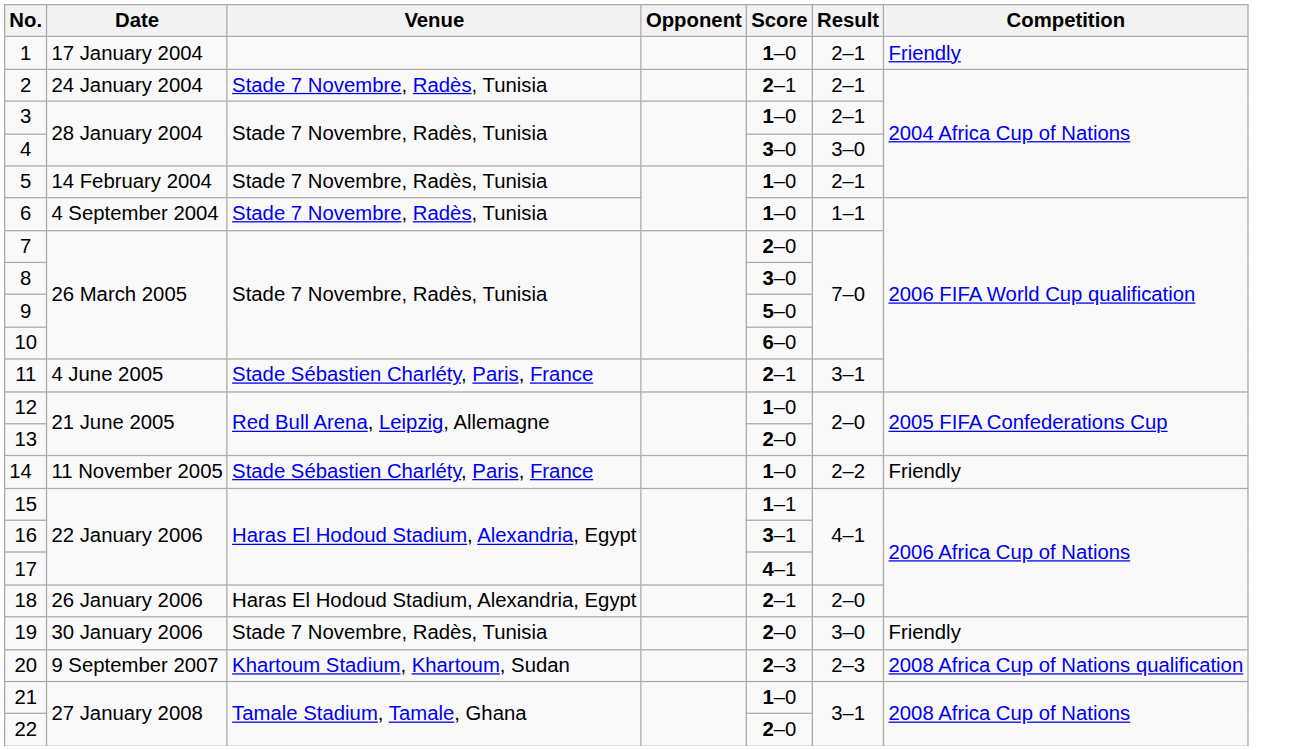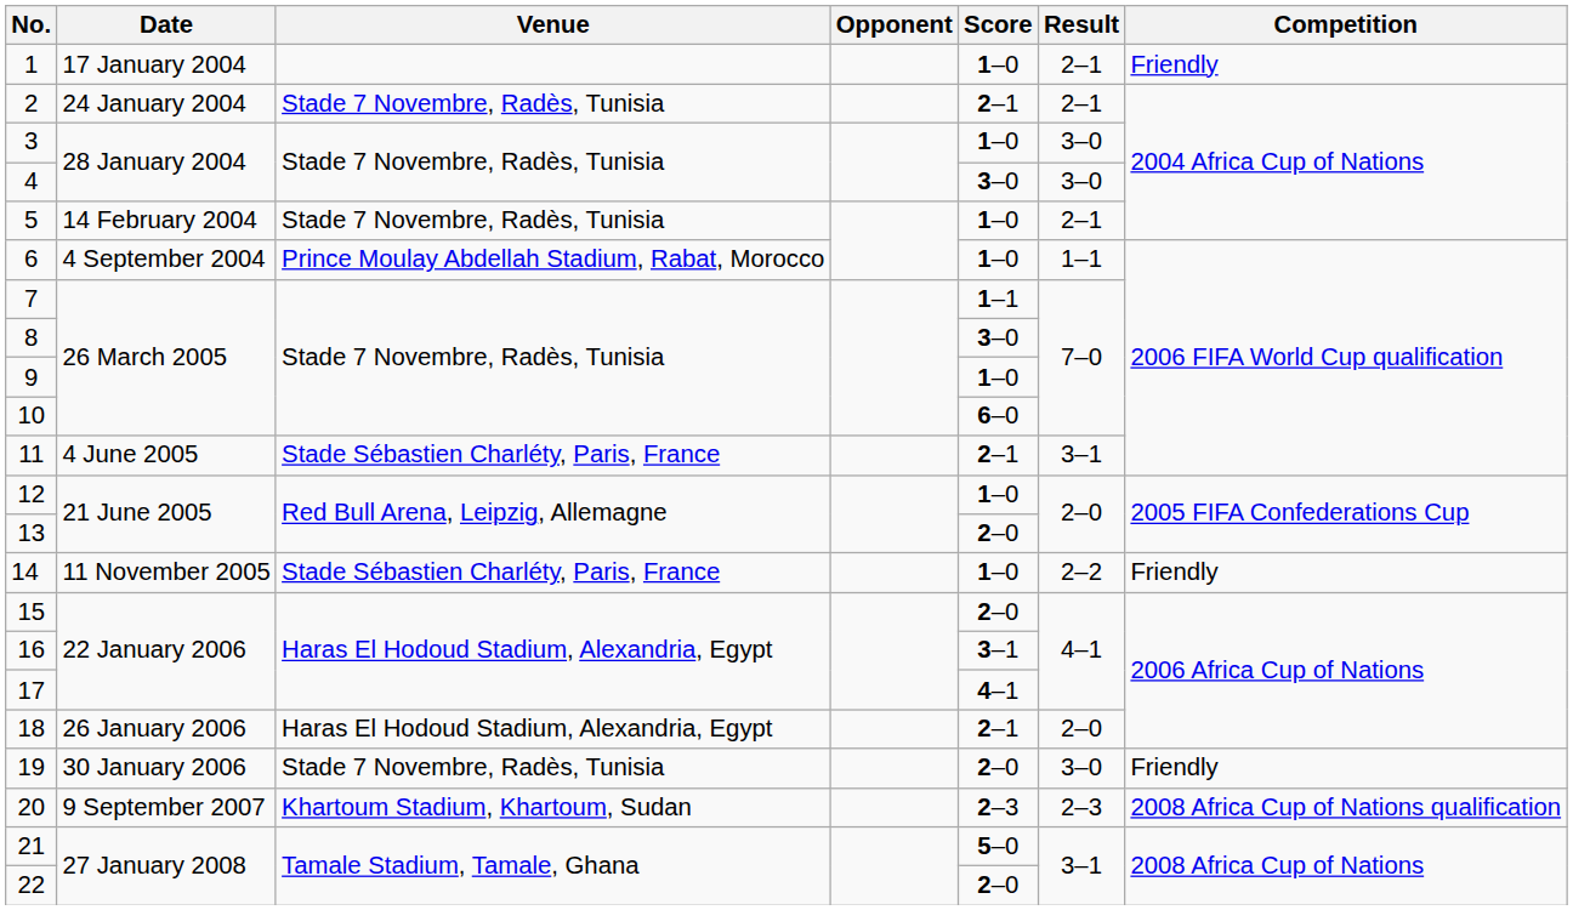3 | Result: 2–1 -> 3–0
6 | Venue: Stade 7 Novembre, Radès, Tunisia -> Prince Moulay Abdellah Stadium, Rabat, Morocco
7 | Score: 2–0 -> 1–1
9 | Score: 5–0 -> 1–0
15 | Score: 1–1 -> 2–0
21 | Score: 1–0 -> 5–0
